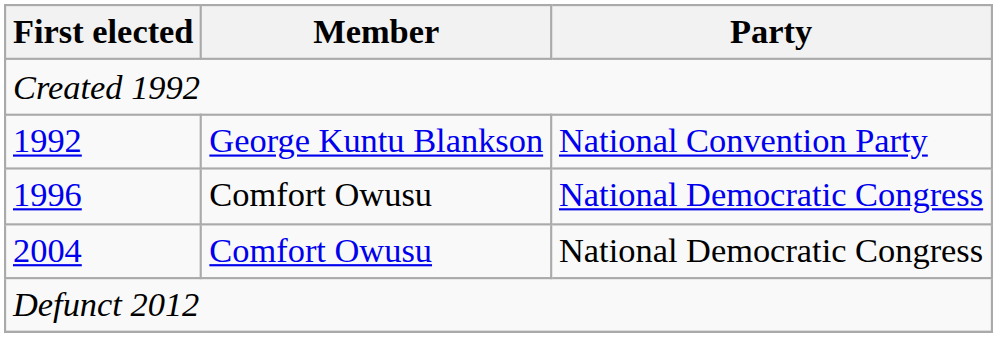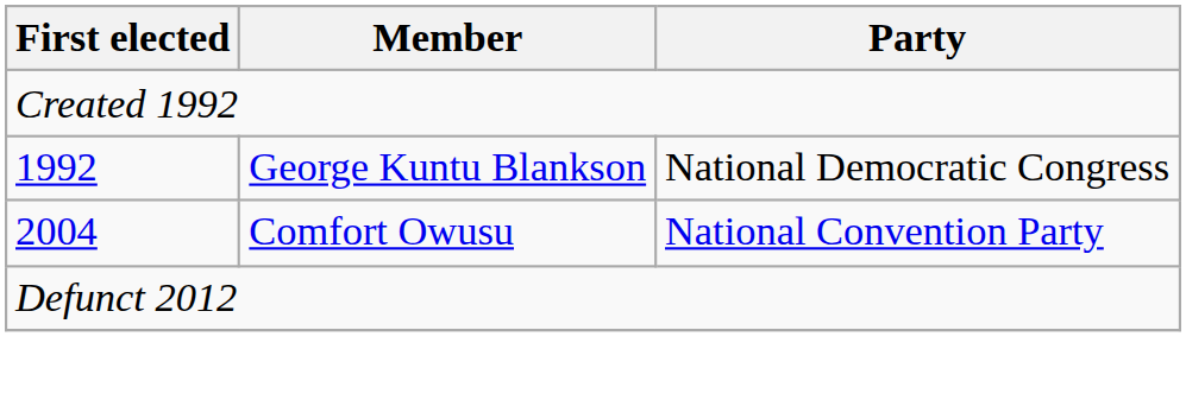1992 | Party: National Convention Party -> National Democratic Congress
- row: 1996 | Comfort Owusu | National Democratic Congress
2004 | Party: National Democratic Congress -> National Convention Party
